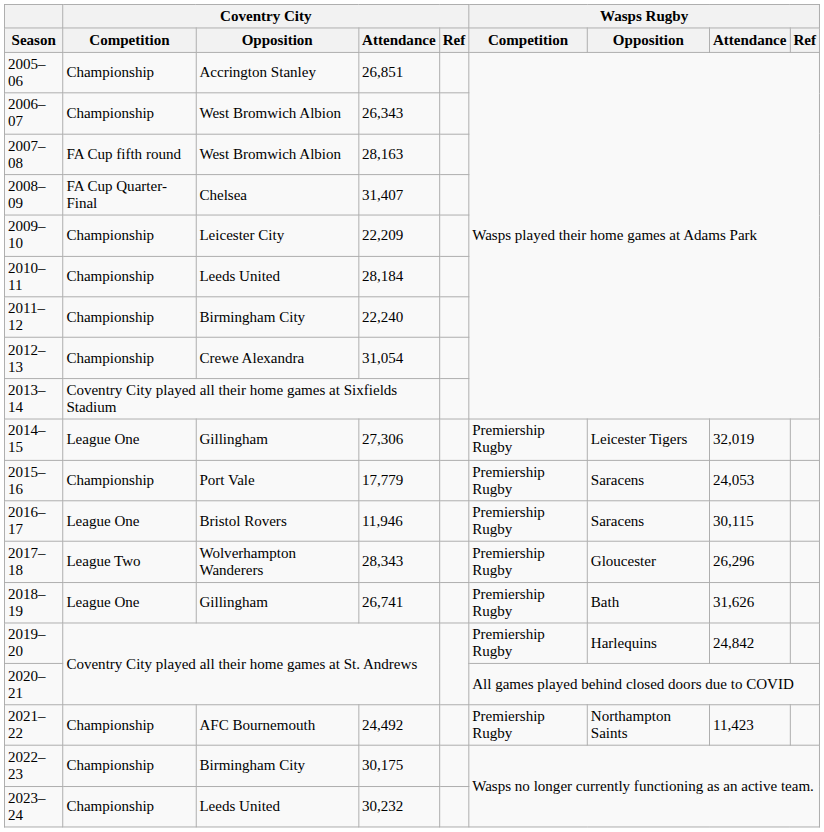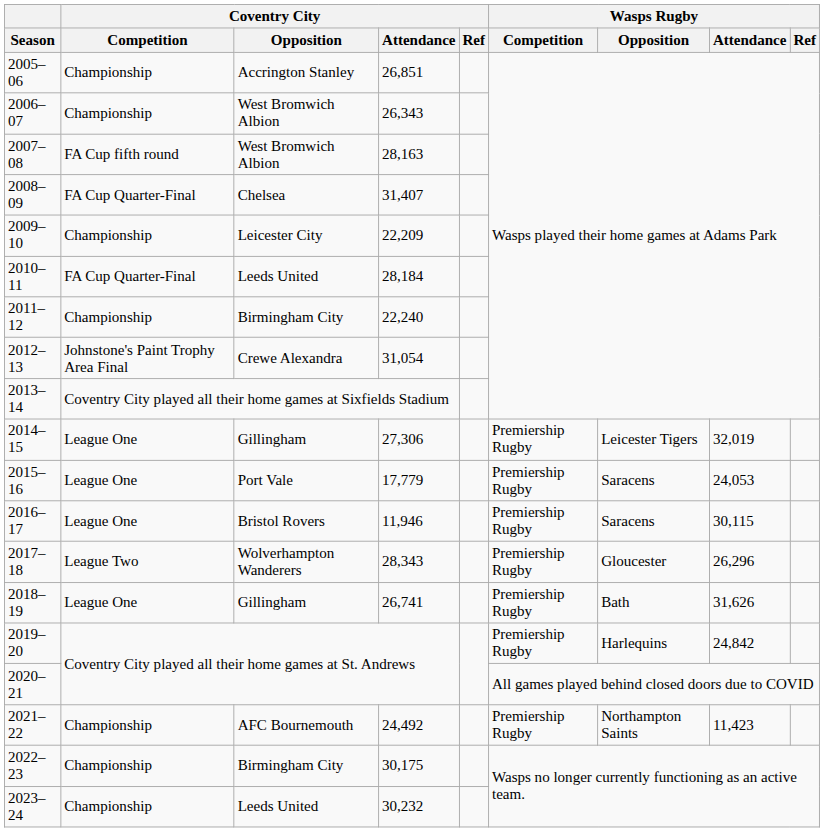2010–11 | Coventry City / Competition: Championship -> FA Cup Quarter-Final
2012–13 | Coventry City / Competition: Championship -> Johnstone's Paint Trophy Area Final
2015–16 | Coventry City / Competition: Championship -> League One
